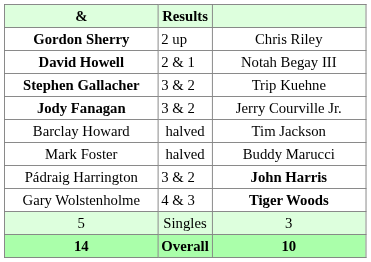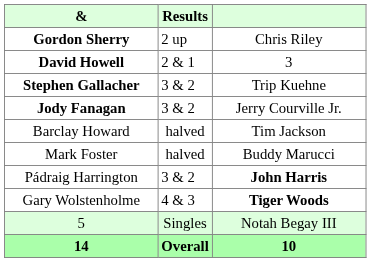David Howell | column 3: Notah Begay III -> 3
5 | column 3: 3 -> Notah Begay III
